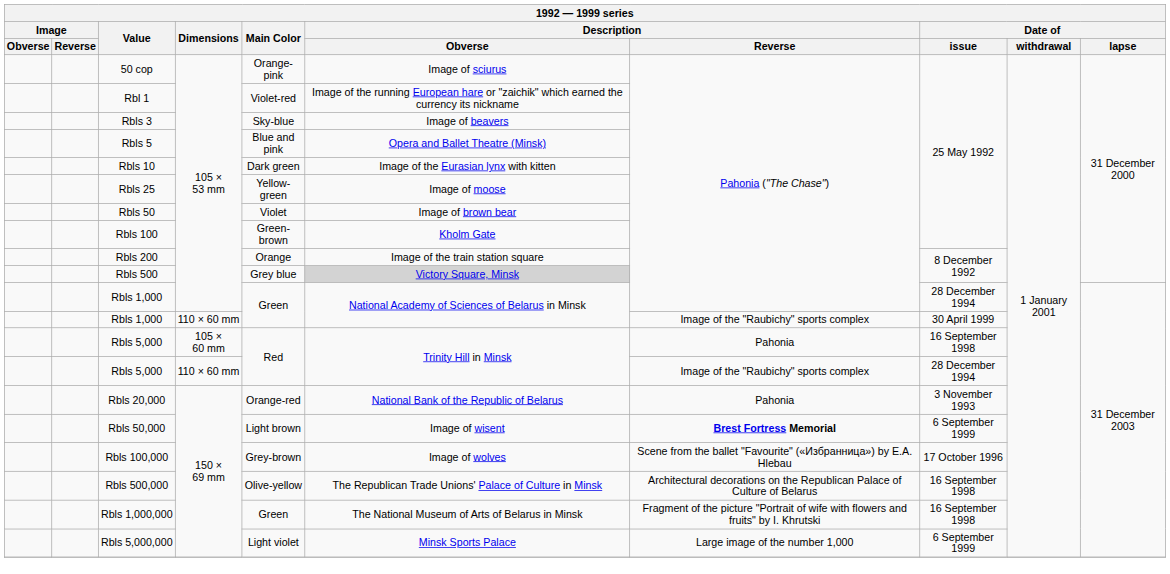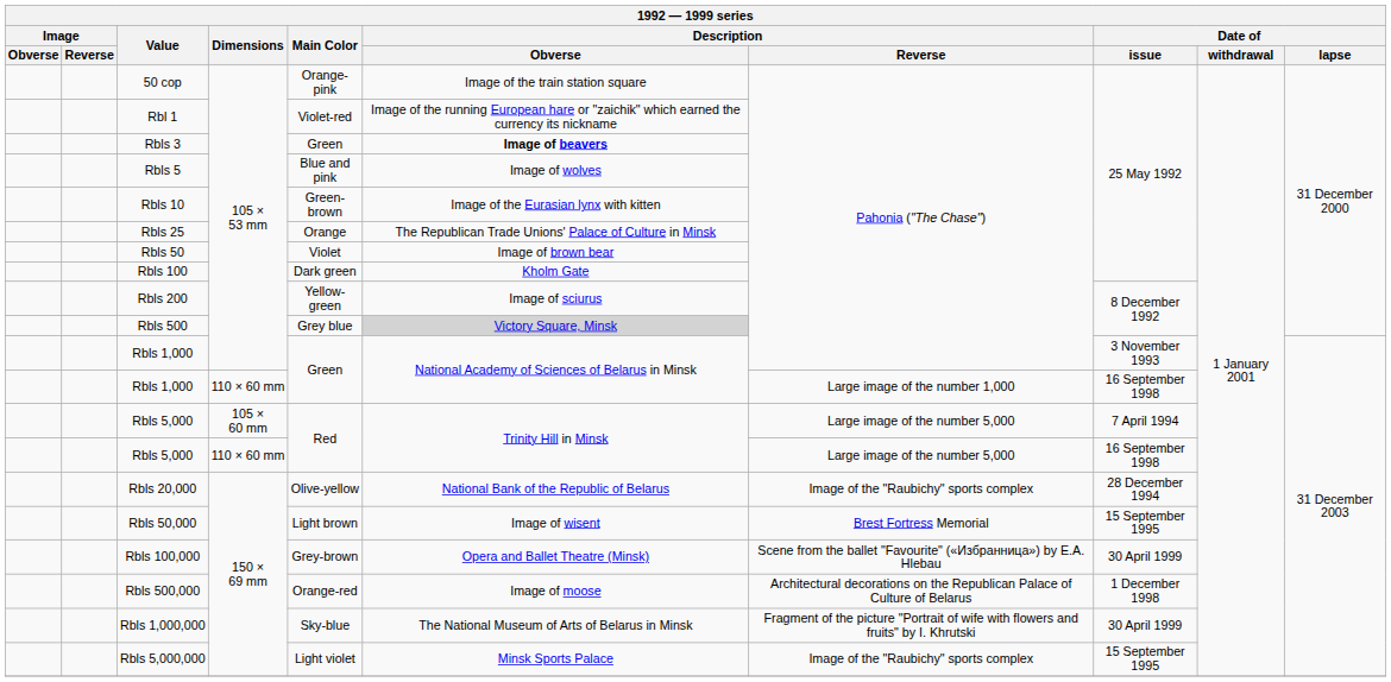50 cop | Description / Obverse: Image of sciurus -> Image of the train station square
Rbls 3 | Main Color: Sky-blue -> Green
Rbls 3 | Description / Obverse: normal -> bold
Rbls 5 | Description / Obverse: Opera and Ballet Theatre (Minsk) -> Image of wolves
Rbls 10 | Main Color: Dark green -> Green-brown
Rbls 25 | Main Color: Yellow-green -> Orange
Rbls 25 | Description / Obverse: Image of moose -> The Republican Trade Unions' Palace of Culture in Minsk
Rbls 100 | Main Color: Green-brown -> Dark green
Rbls 200 | Main Color: Orange -> Yellow-green
Rbls 200 | Description / Obverse: Image of the train station square -> Image of sciurus
Rbls 1,000 / 105 × 53 mm | Date of / issue: 28 December 1994 -> 3 November 1993
Rbls 1,000 / 110 × 60 mm | Description / Reverse: Image of the "Raubichy" sports complex -> Large image of the number 1,000
Rbls 1,000 / 110 × 60 mm | Date of / issue: 30 April 1999 -> 16 September 1998
Rbls 5,000 / 105 × 60 mm | Description / Reverse: Pahonia -> Large image of the number 5,000
Rbls 5,000 / 105 × 60 mm | Date of / issue: 16 September 1998 -> 7 April 1994
Rbls 5,000 / 110 × 60 mm | Description / Reverse: Image of the "Raubichy" sports complex -> Large image of the number 5,000
Rbls 5,000 / 110 × 60 mm | Date of / issue: 28 December 1994 -> 16 September 1998
Rbls 20,000 | Main Color: Orange-red -> Olive-yellow
Rbls 20,000 | Description / Reverse: Pahonia -> Image of the "Raubichy" sports complex
Rbls 20,000 | Date of / issue: 3 November 1993 -> 28 December 1994
Rbls 50,000 | Description / Reverse: bold -> normal
Rbls 50,000 | Date of / issue: 6 September 1999 -> 15 September 1995
Rbls 100,000 | Description / Obverse: Image of wolves -> Opera and Ballet Theatre (Minsk)
Rbls 100,000 | Date of / issue: 17 October 1996 -> 30 April 1999
Rbls 500,000 | Main Color: Olive-yellow -> Orange-red
Rbls 500,000 | Description / Obverse: The Republican Trade Unions' Palace of Culture in Minsk -> Image of moose
Rbls 500,000 | Date of / issue: 16 September 1998 -> 1 December 1998
Rbls 1,000,000 | Main Color: Green -> Sky-blue
Rbls 1,000,000 | Date of / issue: 16 September 1998 -> 30 April 1999
Rbls 5,000,000 | Description / Reverse: Large image of the number 1,000 -> Image of the "Raubichy" sports complex
Rbls 5,000,000 | Date of / issue: 6 September 1999 -> 15 September 1995
